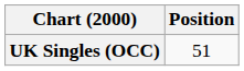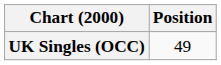UK Singles (OCC) | Position: 51 -> 49
